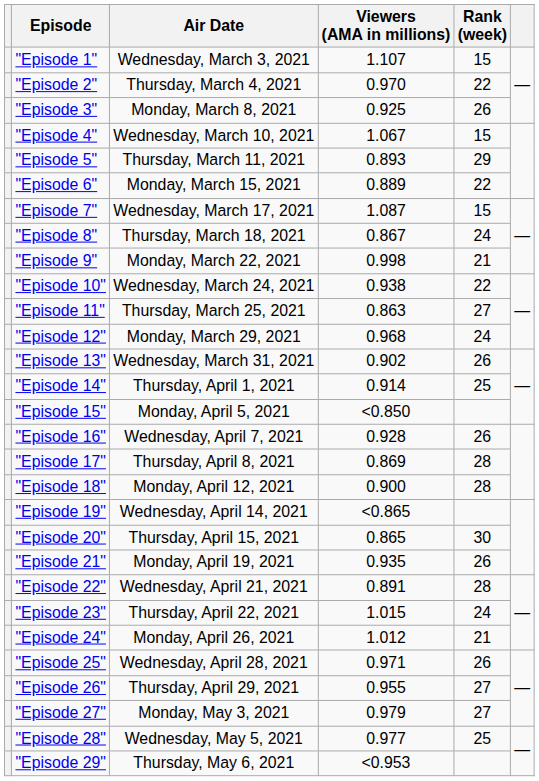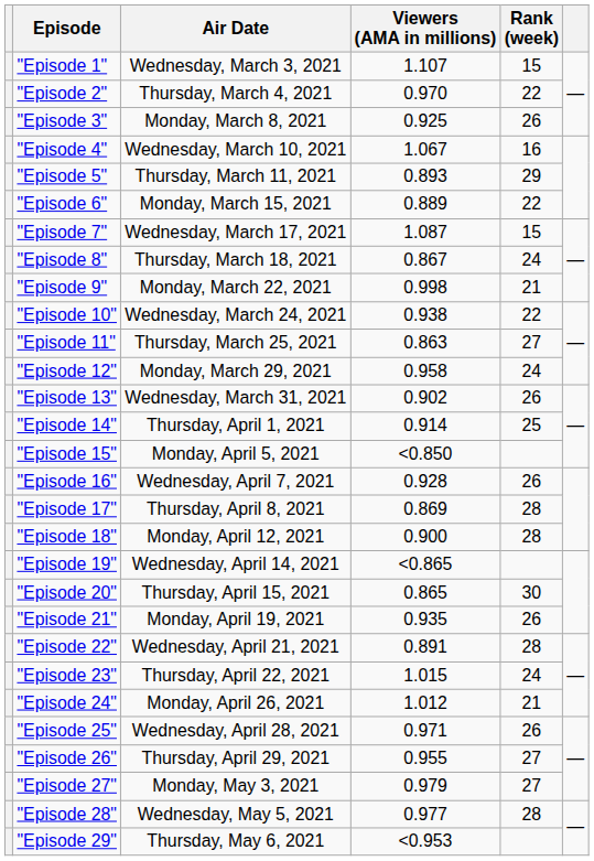"Episode 4" | Rank (week): 15 -> 16
"Episode 12" | Viewers (AMA in millions): 0.968 -> 0.958
"Episode 28" | Rank (week): 25 -> 28
